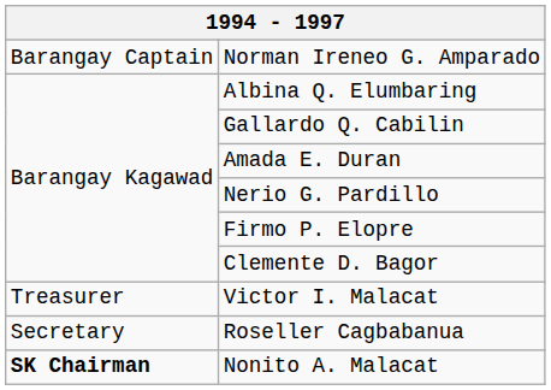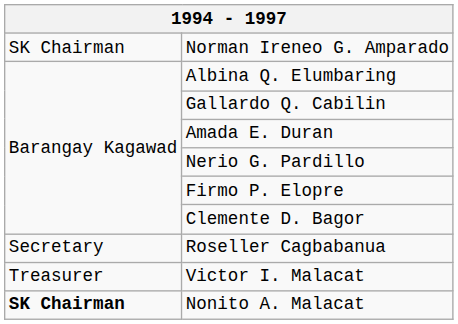Norman Ireneo G. Amparado | column 1: Barangay Captain -> SK Chairman
rows swapped: Roseller Cagbabanua <-> Victor I. Malacat
